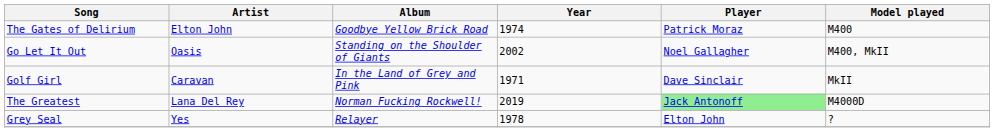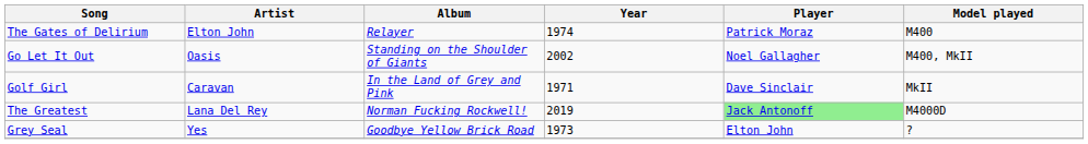The Gates of Delirium | Album: Goodbye Yellow Brick Road -> Relayer
Grey Seal | Album: Relayer -> Goodbye Yellow Brick Road
Grey Seal | Year: 1978 -> 1973
